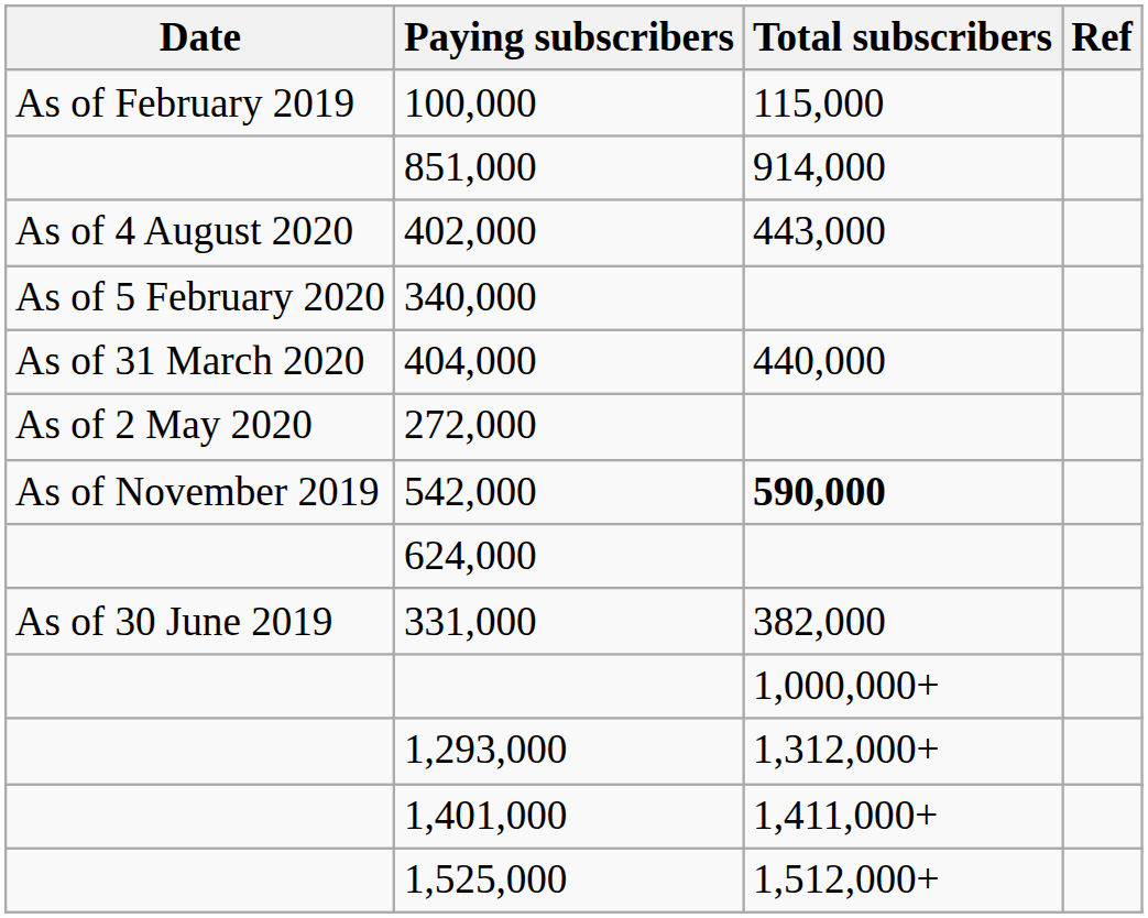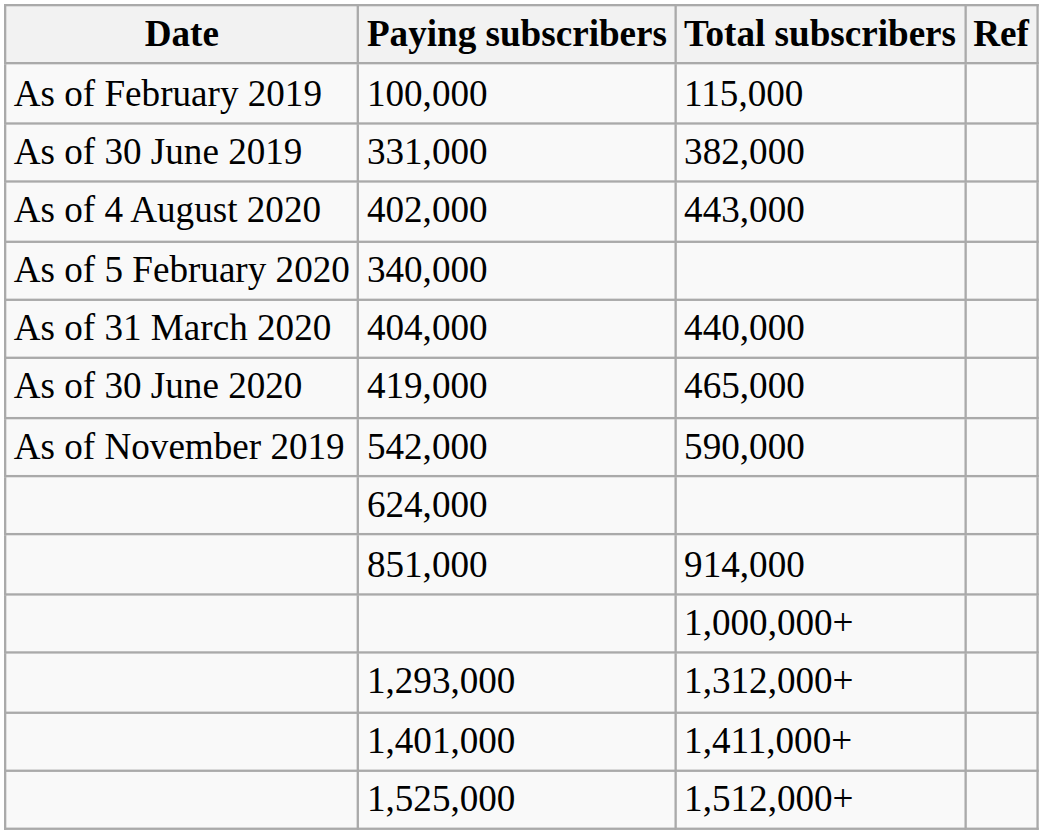rows swapped: 331,000 <-> 851,000
- row: As of 2 May 2020 | 272,000
+ row: As of 30 June 2020 | 419,000 | 465,000
542,000 | Total subscribers: bold -> normal
